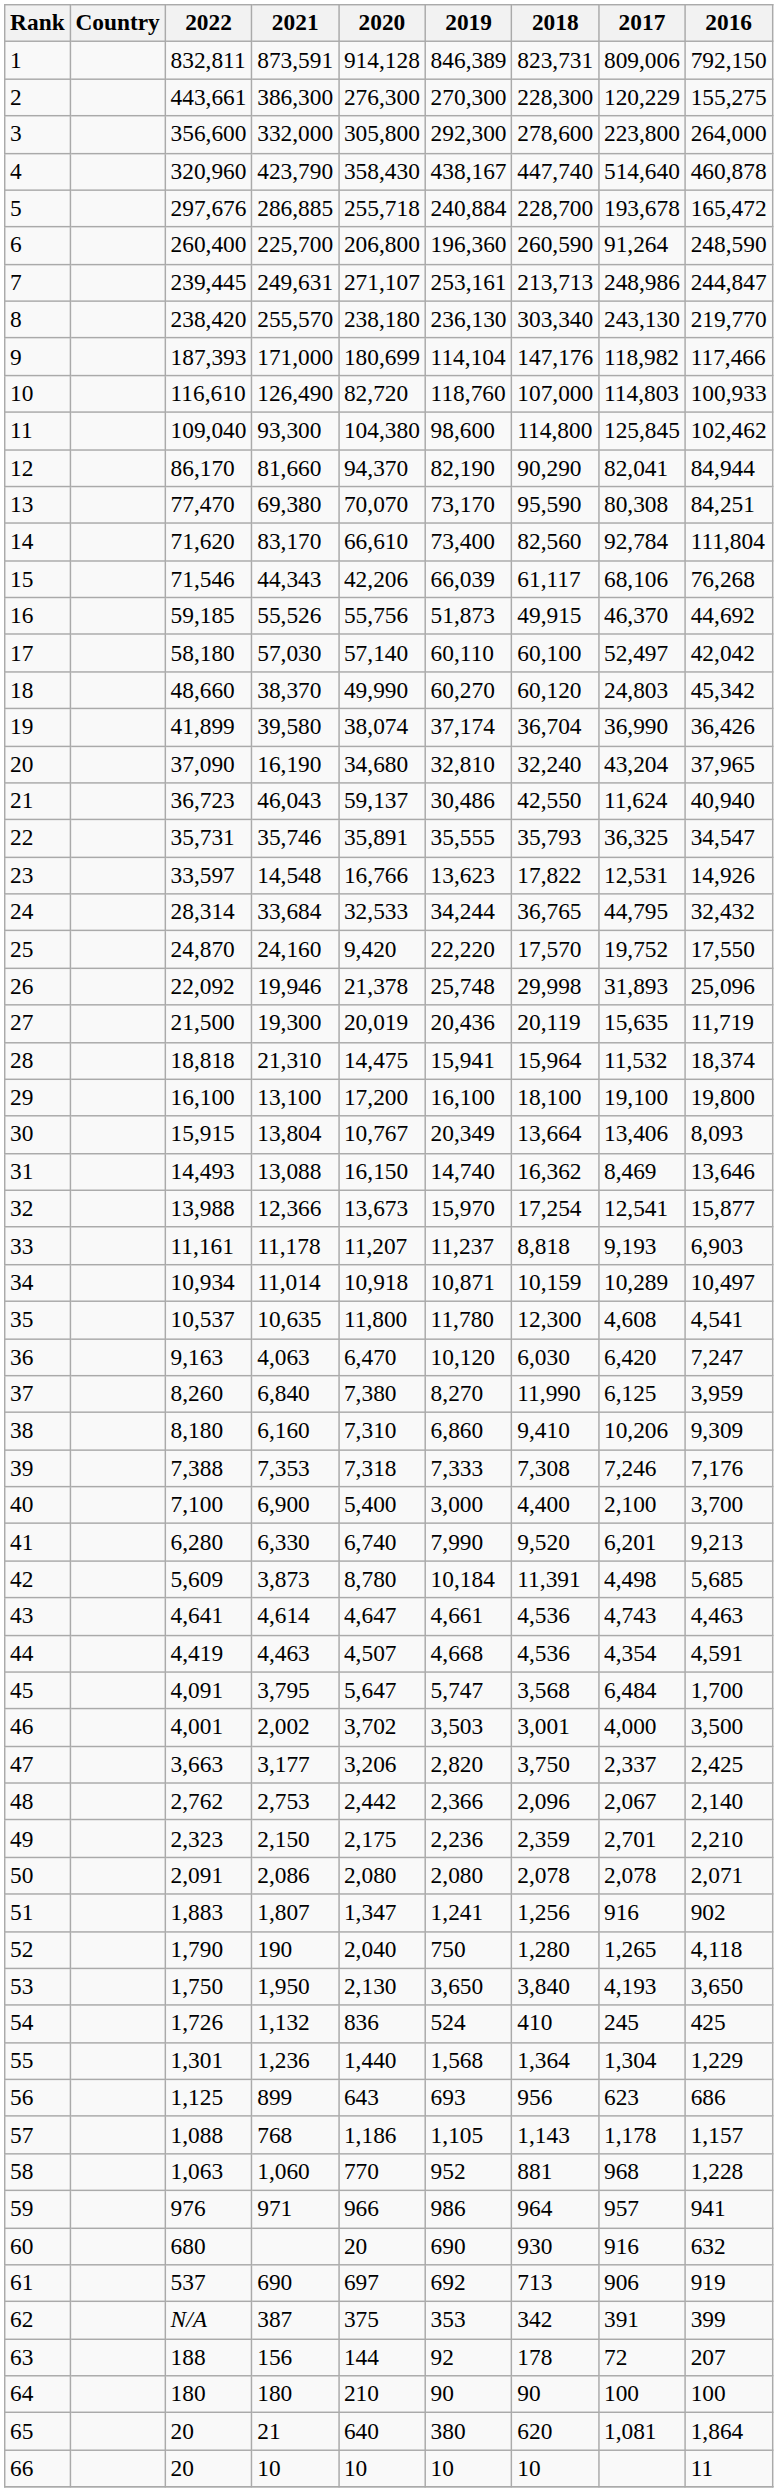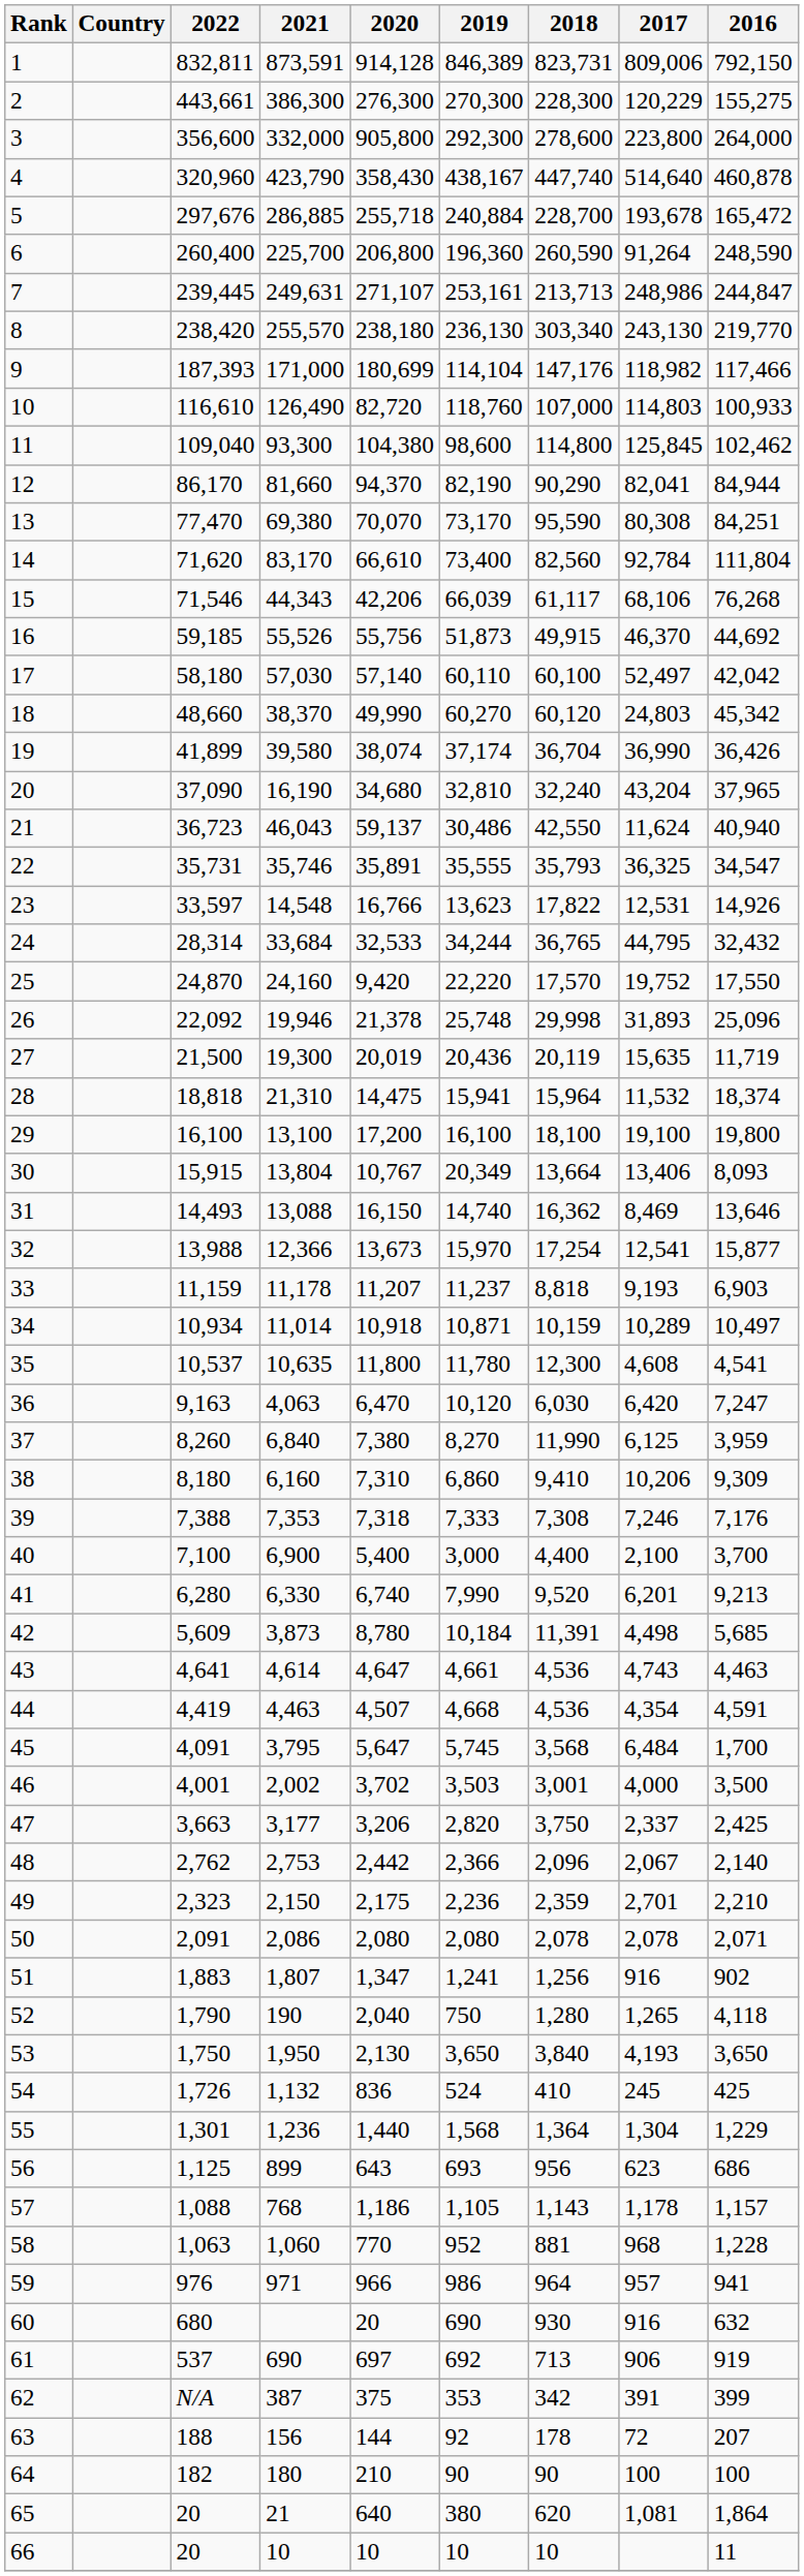3 | 2020: 305,800 -> 905,800
33 | 2022: 11,161 -> 11,159
45 | 2019: 5,747 -> 5,745
64 | 2022: 180 -> 182
